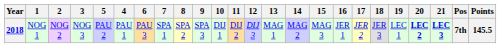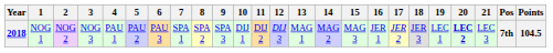columns swapped: 4 <-> 5
2018 | 21: bold -> normal
2018 | Points: 145.5 -> 104.5
